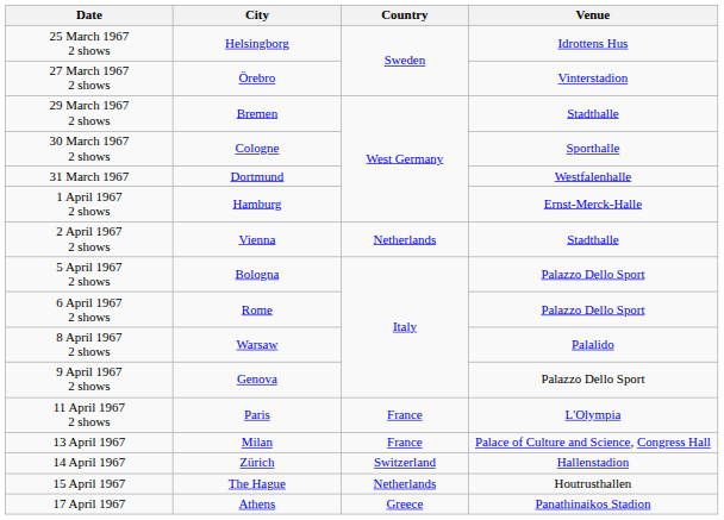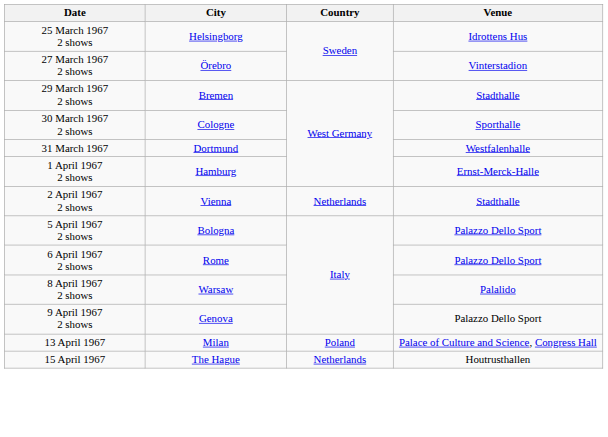- row: 11 April 1967 2 shows | Paris | France | L'Olympia
13 April 1967 | Country: France -> Poland
- row: 14 April 1967 | Zürich | Switzerland | Hallenstadion
- row: 17 April 1967 | Athens | Greece | Panathinaikos Stadion
